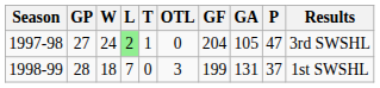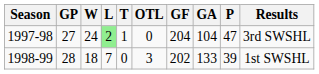1997-98 | GA: 105 -> 104
1998-99 | GF: 199 -> 202
1998-99 | GA: 131 -> 133
1998-99 | P: 37 -> 39
